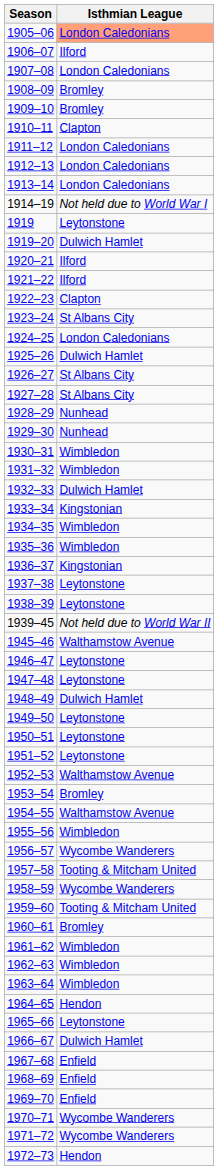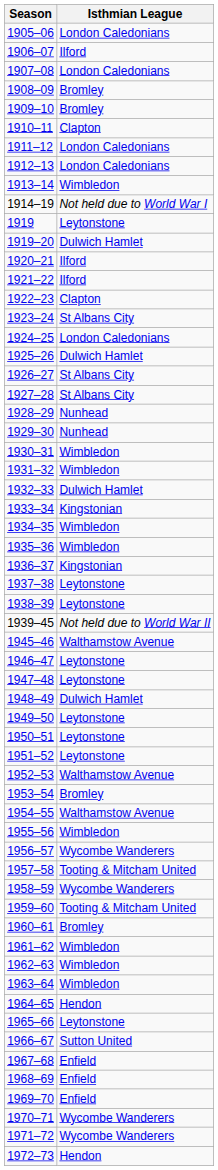1905–06 | Isthmian League: lightsalmon background -> no background
1913–14 | Isthmian League: London Caledonians -> Wimbledon
1966–67 | Isthmian League: Dulwich Hamlet -> Sutton United
